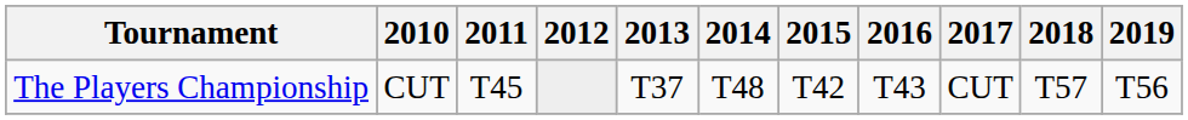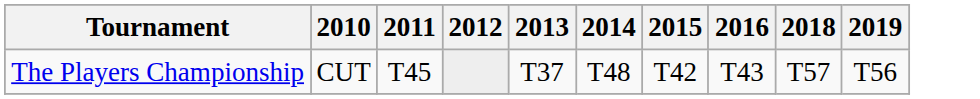- column: 2017 | CUT
